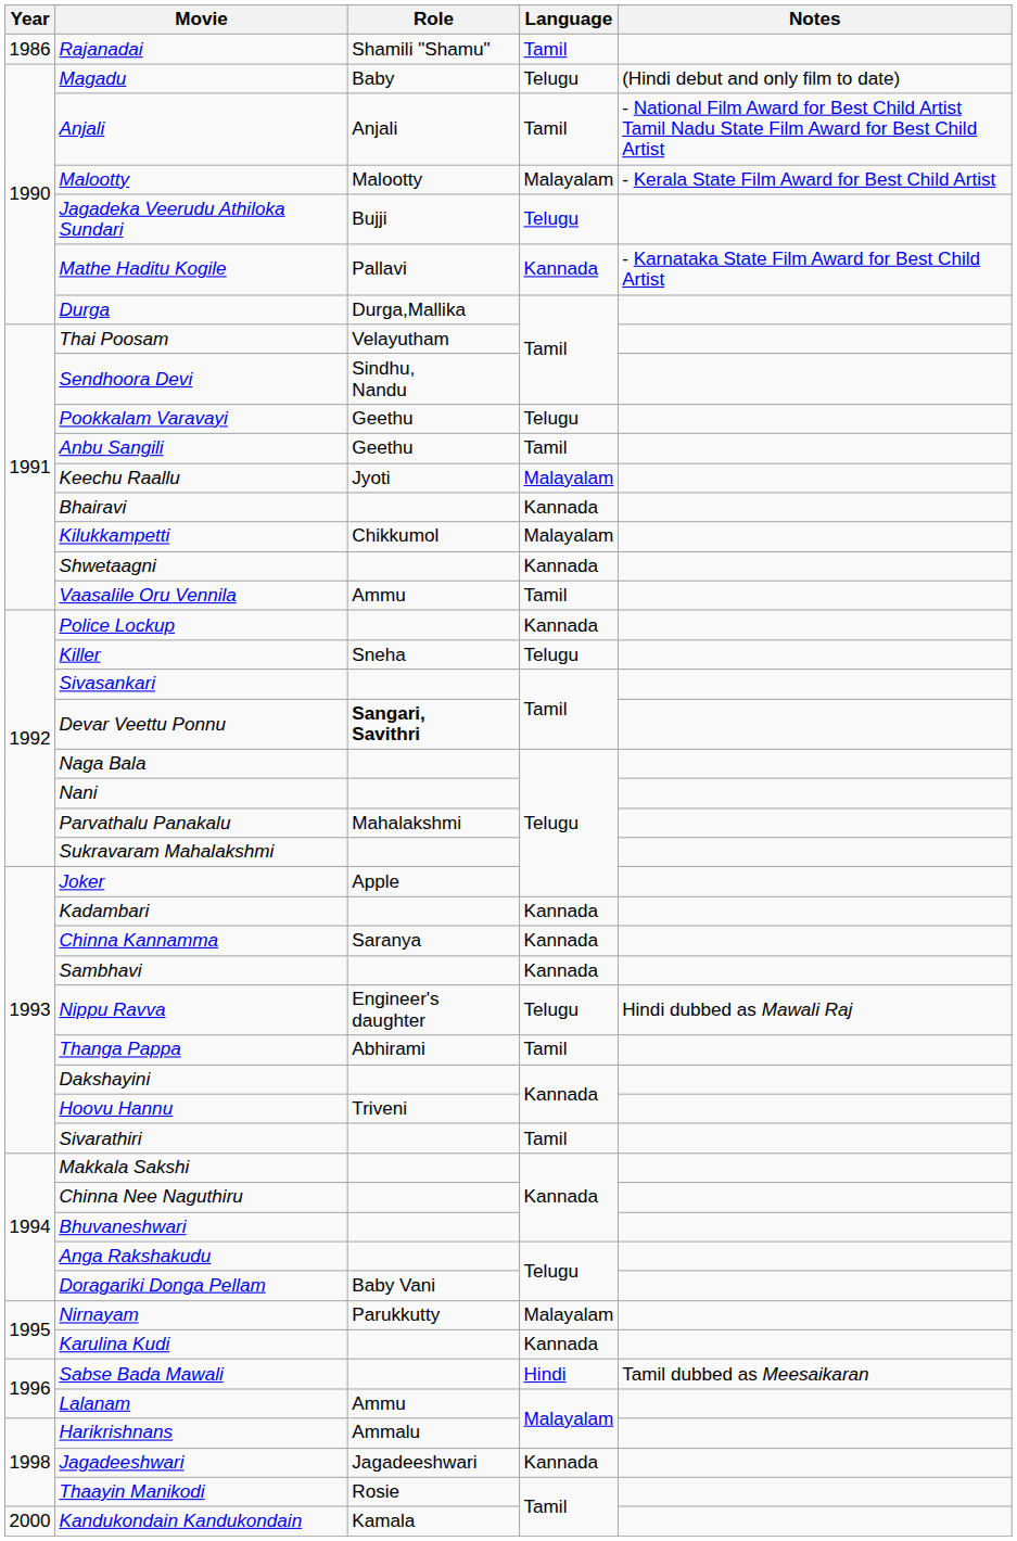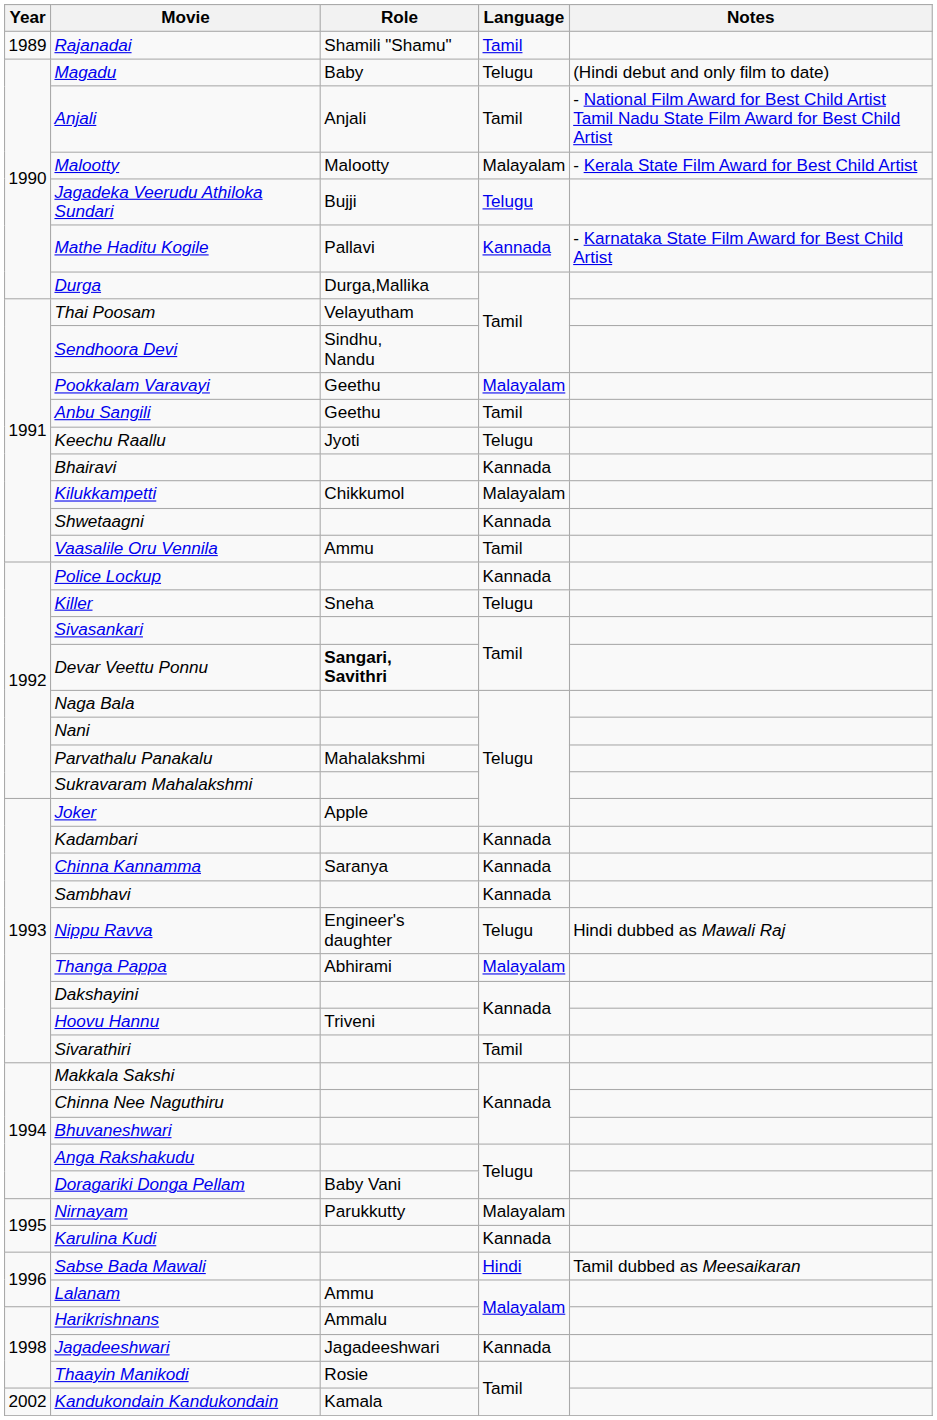Rajanadai | Year: 1986 -> 1989
Pookkalam Varavayi | Language: Telugu -> Malayalam
Keechu Raallu | Language: Malayalam -> Telugu
Thanga Pappa | Language: Tamil -> Malayalam
Kandukondain Kandukondain | Year: 2000 -> 2002
